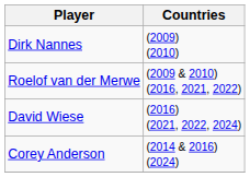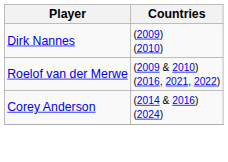- row: David Wiese | (2016) (2021, 2022, 2024)
